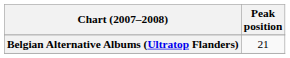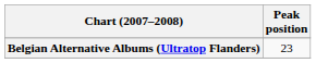Belgian Alternative Albums (Ultratop Flanders) | Peak position: 21 -> 23
